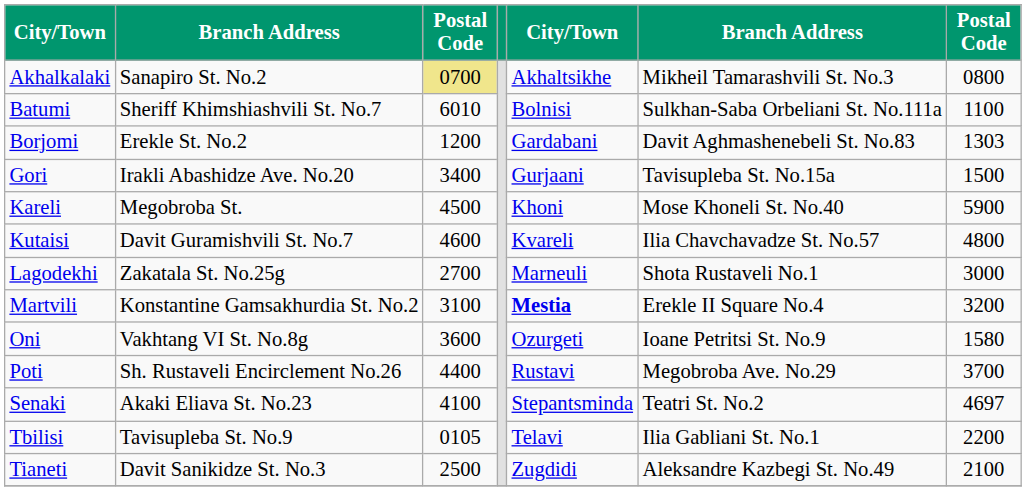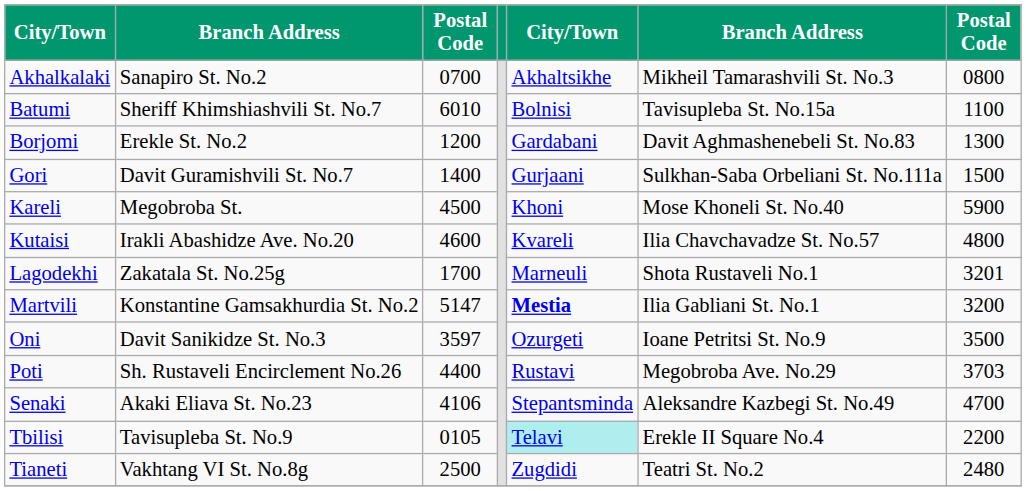Akhalkalaki | column 3: khaki background -> no background
Batumi | column 6: Sulkhan-Saba Orbeliani St. No.111a -> Tavisupleba St. No.15a
Borjomi | column 7: 1303 -> 1300
Gori | column 2: Irakli Abashidze Ave. No.20 -> Davit Guramishvili St. No.7
Gori | column 3: 3400 -> 1400
Gori | column 6: Tavisupleba St. No.15a -> Sulkhan-Saba Orbeliani St. No.111a
Kutaisi | column 2: Davit Guramishvili St. No.7 -> Irakli Abashidze Ave. No.20
Lagodekhi | column 3: 2700 -> 1700
Lagodekhi | column 7: 3000 -> 3201
Martvili | column 3: 3100 -> 5147
Martvili | column 6: Erekle II Square No.4 -> Ilia Gabliani St. No.1
Oni | column 2: Vakhtang VI St. No.8g -> Davit Sanikidze St. No.3
Oni | column 3: 3600 -> 3597
Oni | column 7: 1580 -> 3500
Poti | column 7: 3700 -> 3703
Senaki | column 3: 4100 -> 4106
Senaki | column 6: Teatri St. No.2 -> Aleksandre Kazbegi St. No.49
Senaki | column 7: 4697 -> 4700
Tbilisi | column 5: no background -> paleturquoise background
Tbilisi | column 6: Ilia Gabliani St. No.1 -> Erekle II Square No.4
Tianeti | column 2: Davit Sanikidze St. No.3 -> Vakhtang VI St. No.8g
Tianeti | column 6: Aleksandre Kazbegi St. No.49 -> Teatri St. No.2
Tianeti | column 7: 2100 -> 2480
